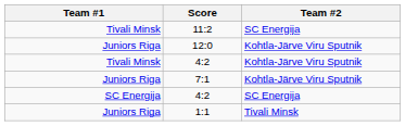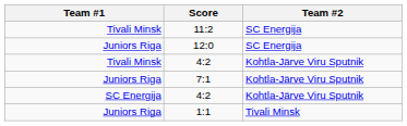12:0 | Team #2: Kohtla-Järve Viru Sputnik -> SC Energija
SC Energija / 4:2 | Team #2: SC Energija -> Kohtla-Järve Viru Sputnik
